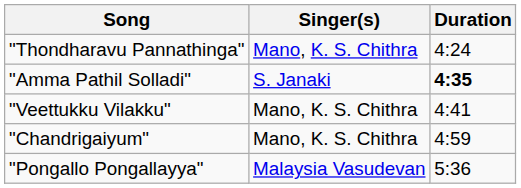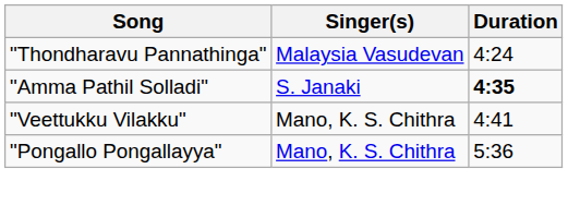"Thondharavu Pannathinga" | Singer(s): Mano, K. S. Chithra -> Malaysia Vasudevan
- row: "Chandrigaiyum" | Mano, K. S. Chithra | 4:59
"Pongallo Pongallayya" | Singer(s): Malaysia Vasudevan -> Mano, K. S. Chithra
